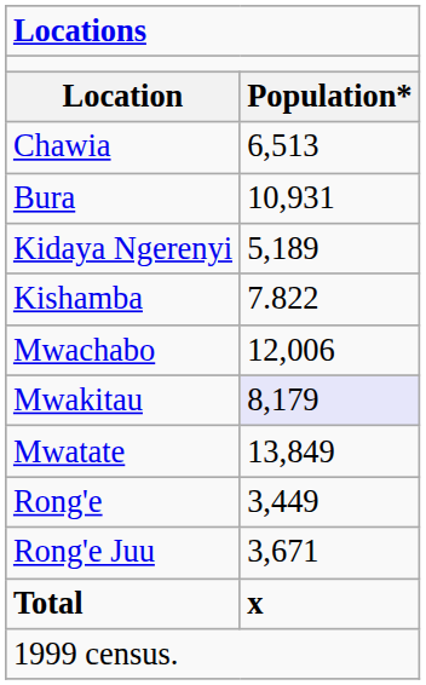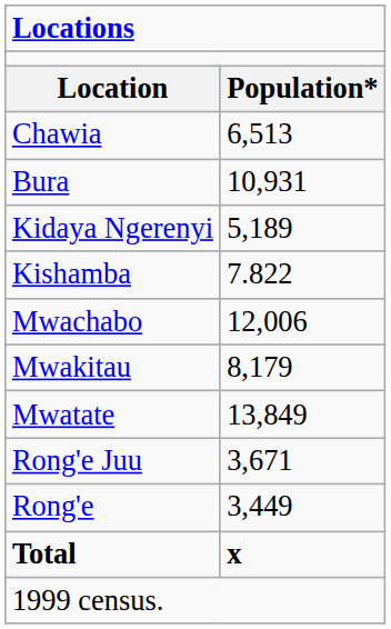Mwakitau | column 2: lavender background -> no background
rows swapped: Rong'e <-> Rong'e Juu
